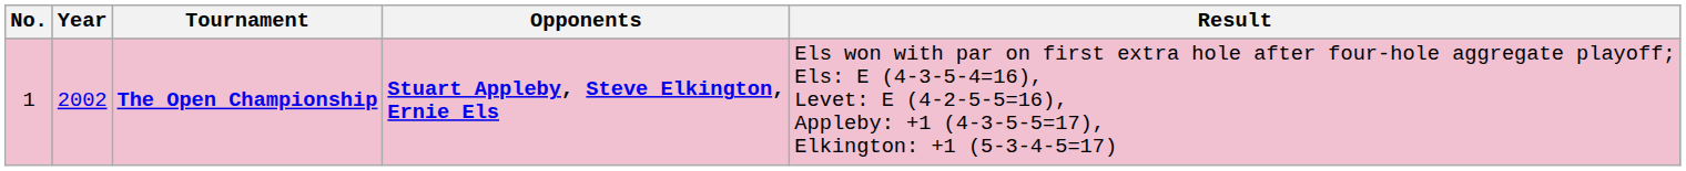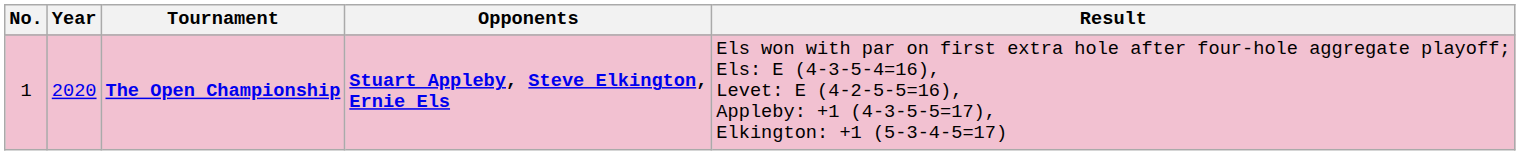The Open Championship | Year: 2002 -> 2020
